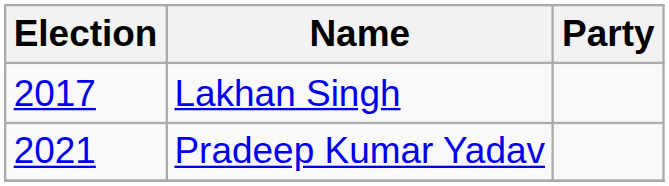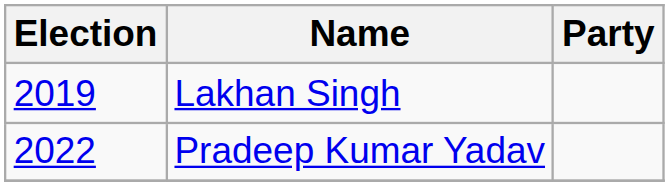Lakhan Singh | Election: 2017 -> 2019
Pradeep Kumar Yadav | Election: 2021 -> 2022
